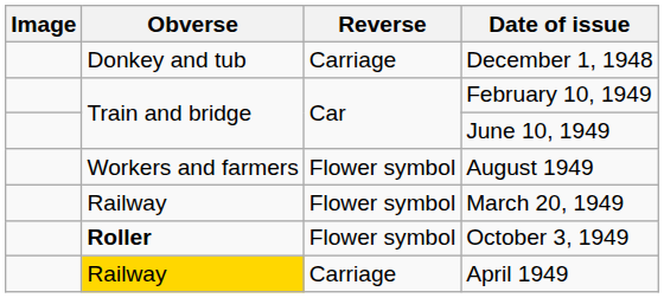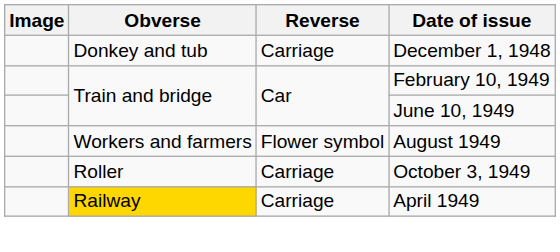- row: Railway | Flower symbol | March 20, 1949
October 3, 1949 | Obverse: bold -> normal
October 3, 1949 | Reverse: Flower symbol -> Carriage
